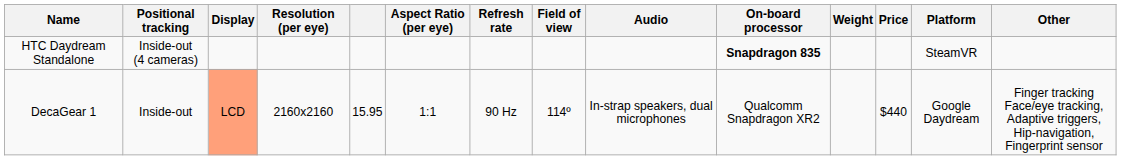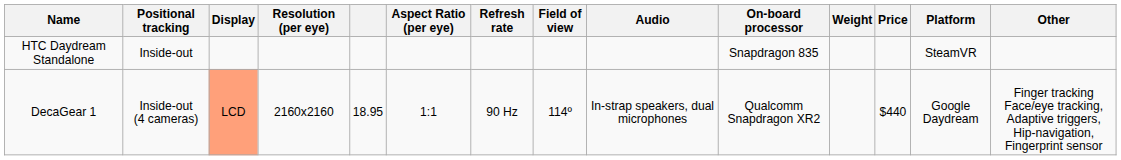HTC Daydream Standalone | Positional tracking: Inside-out (4 cameras) -> Inside-out
HTC Daydream Standalone | On-board processor: bold -> normal
DecaGear 1 | Positional tracking: Inside-out -> Inside-out (4 cameras)
DecaGear 1 | column 5: 15.95 -> 18.95
